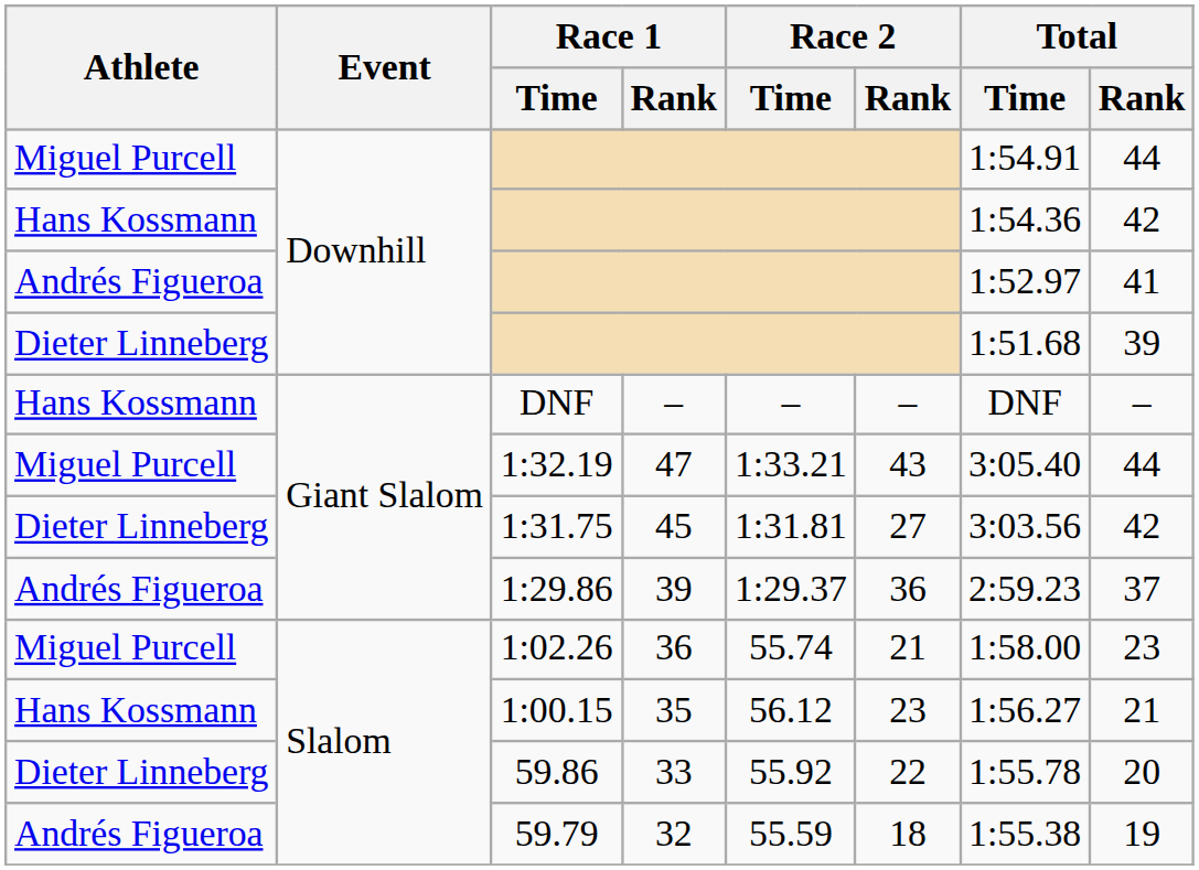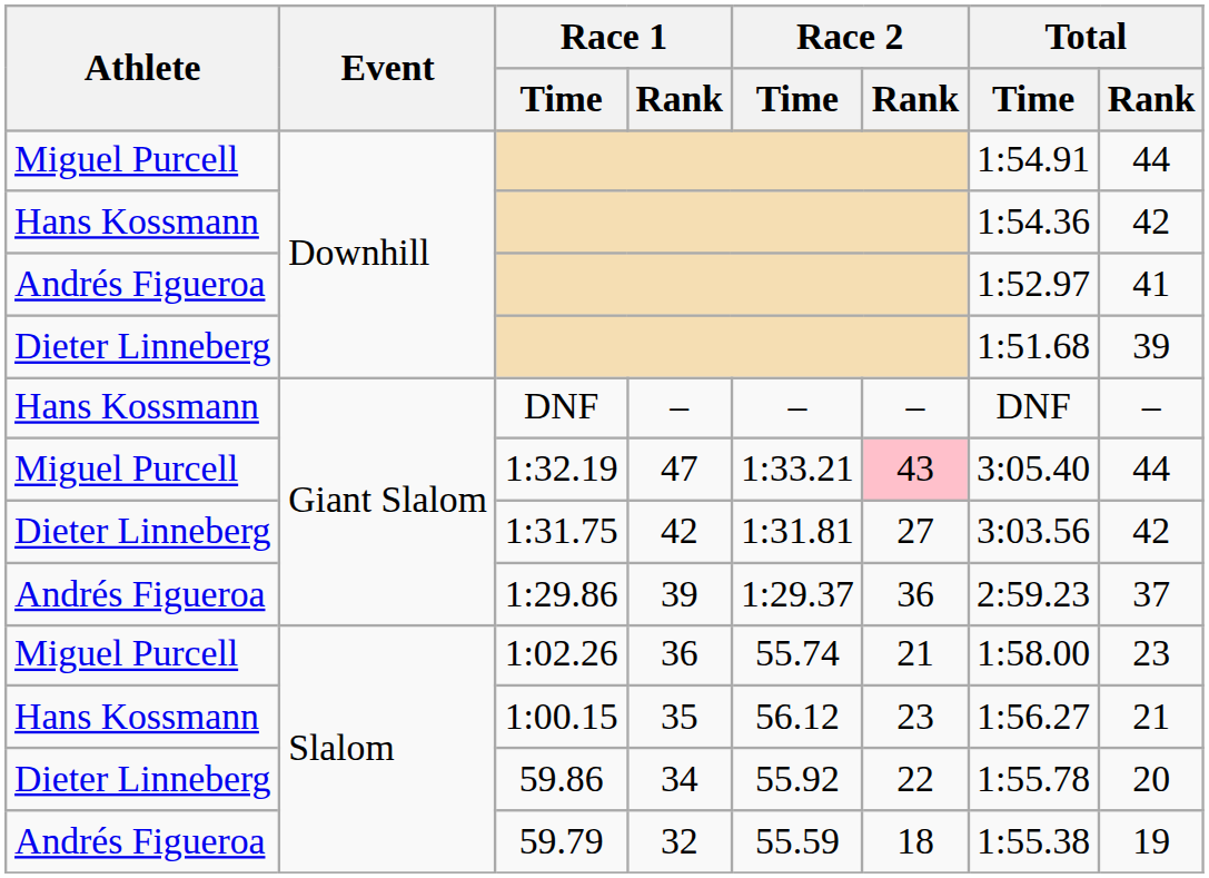1:32.19 | Race 2 / Rank: no background -> pink background
1:31.75 | Race 1 / Rank: 45 -> 42
59.86 | Race 1 / Rank: 33 -> 34
